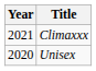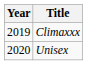Climaxxx | Year: 2021 -> 2019
